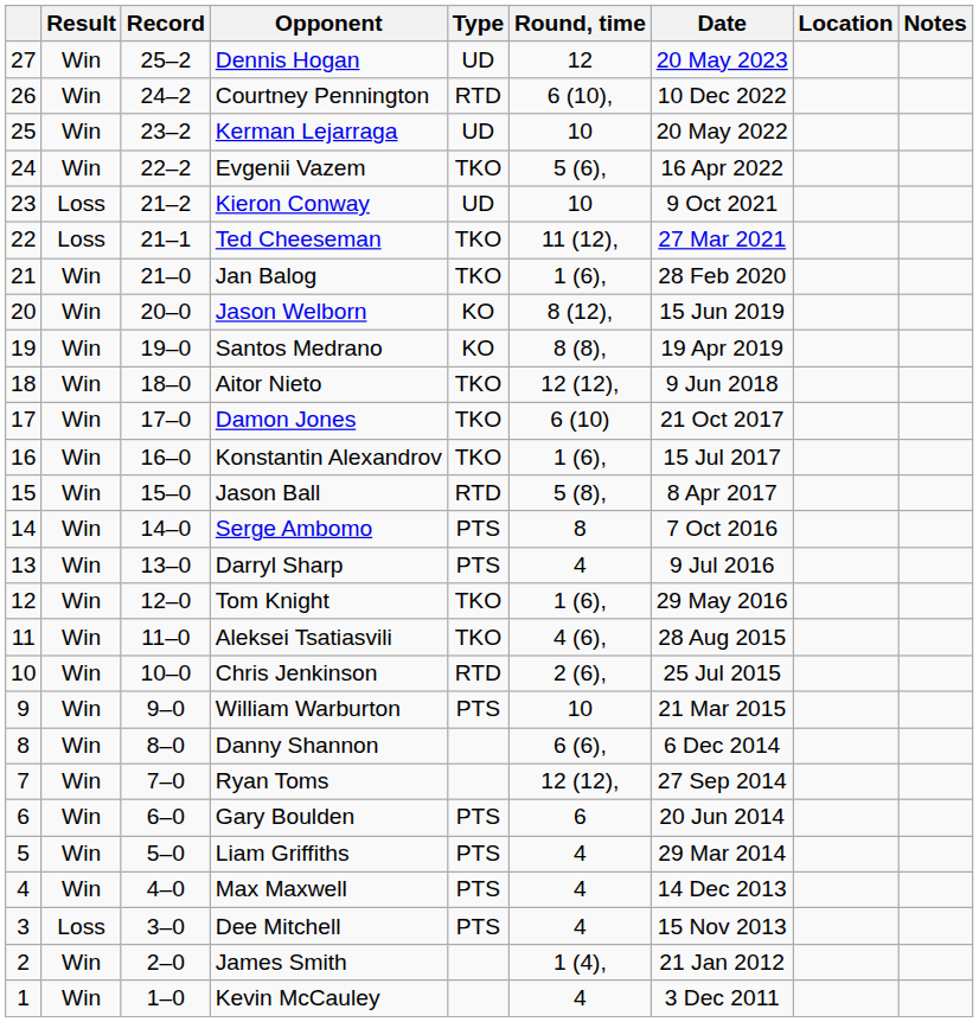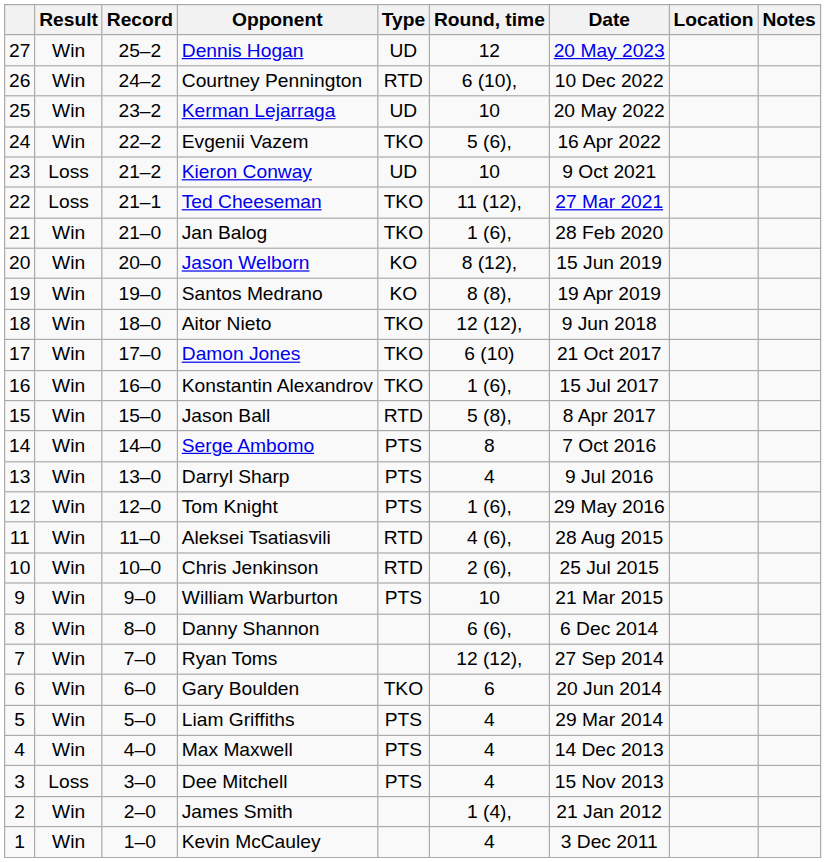Tom Knight | Type: TKO -> PTS
Aleksei Tsatiasvili | Type: TKO -> RTD
Gary Boulden | Type: PTS -> TKO
